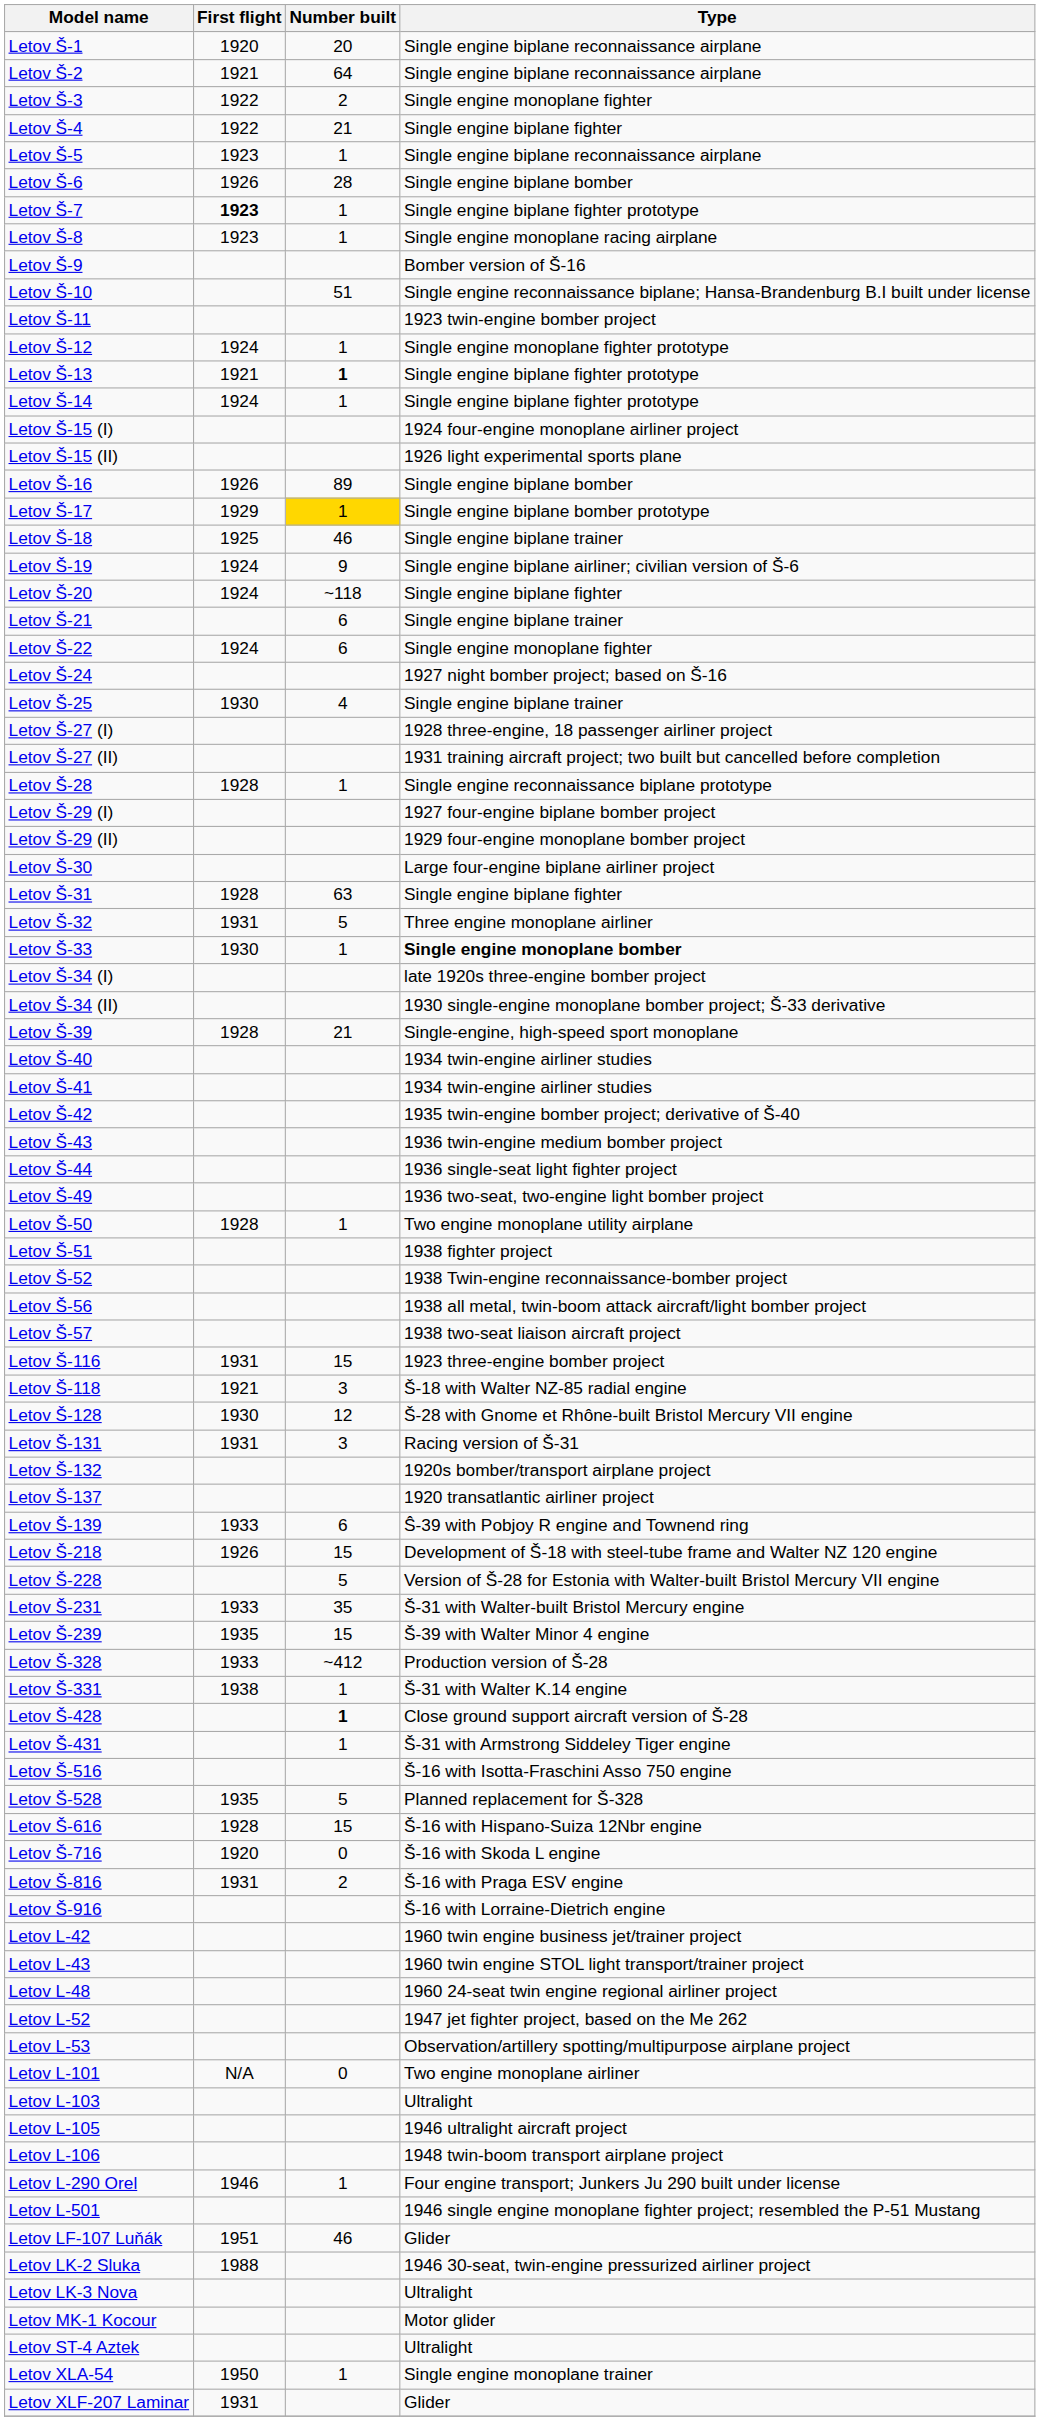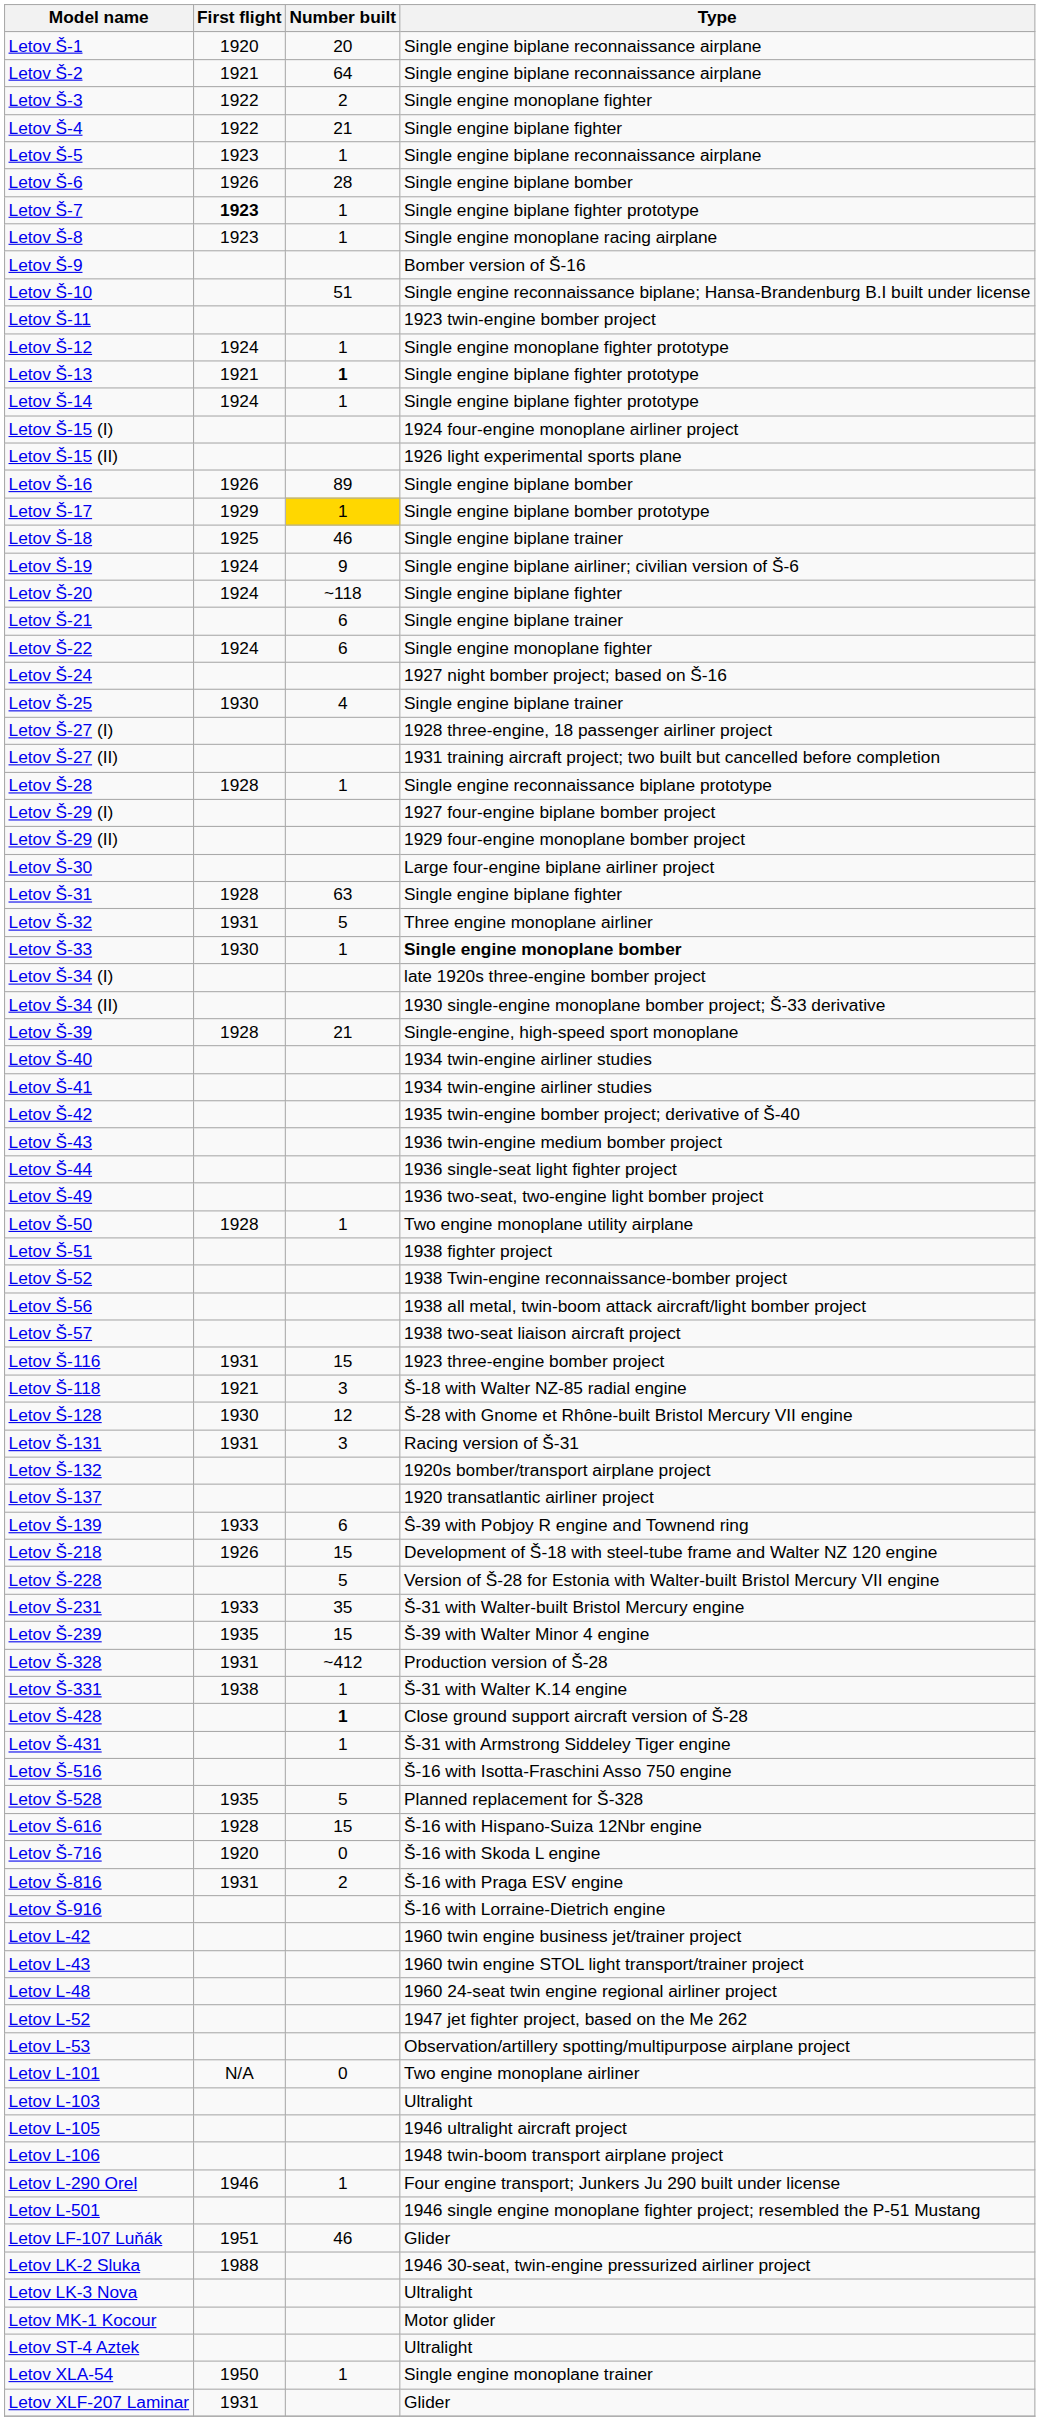Letov Š-328 | First flight: 1933 -> 1931
